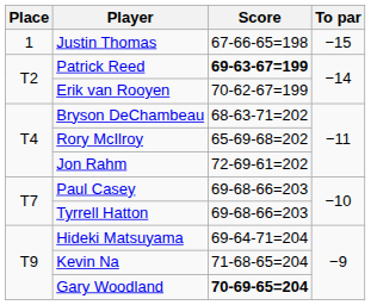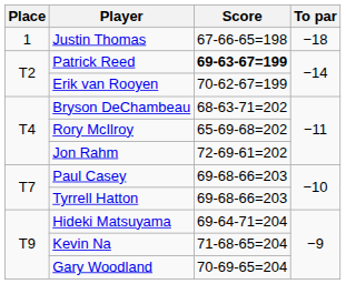Justin Thomas | To par: −15 -> −18
Gary Woodland | Score: bold -> normal
